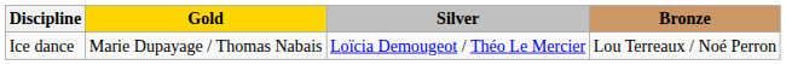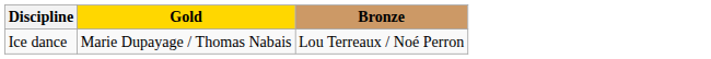- column: Silver | Loïcia Demougeot / Théo Le Mercier
